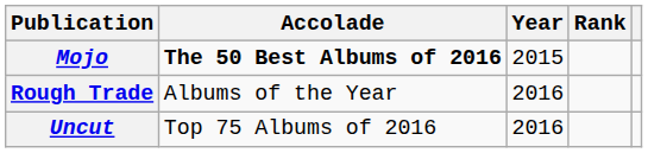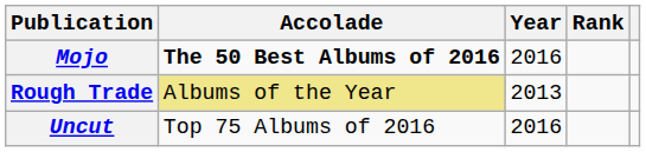Mojo | Year: 2015 -> 2016
Rough Trade | Accolade: no background -> khaki background
Rough Trade | Year: 2016 -> 2013
